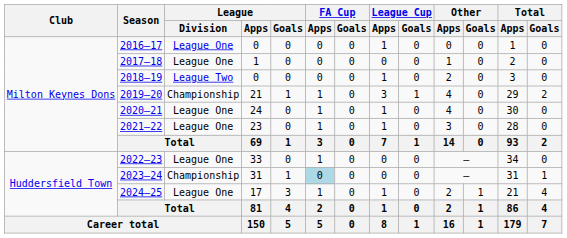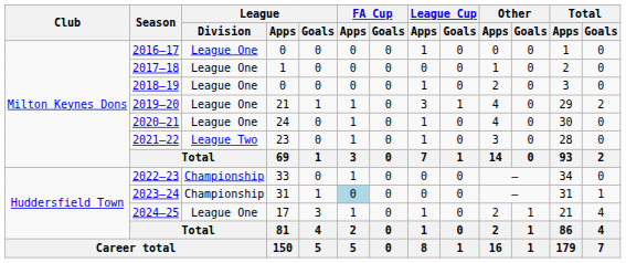2018–19 | League / Division: League Two -> League One
2019–20 | League / Division: Championship -> League One
2021–22 | League / Division: League One -> League Two
2022–23 | League / Division: League One -> Championship
